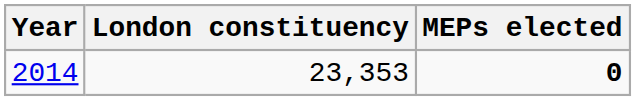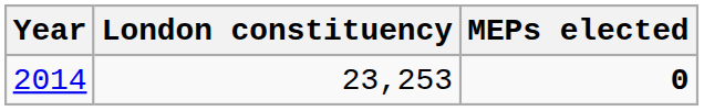2014 | London constituency: 23,353 -> 23,253
